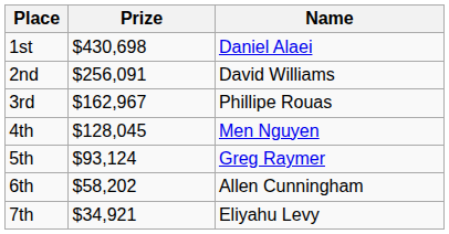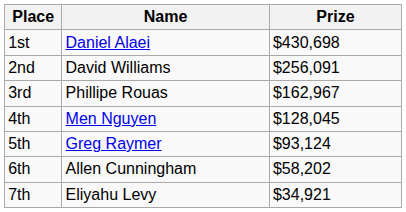columns swapped: Name <-> Prize
